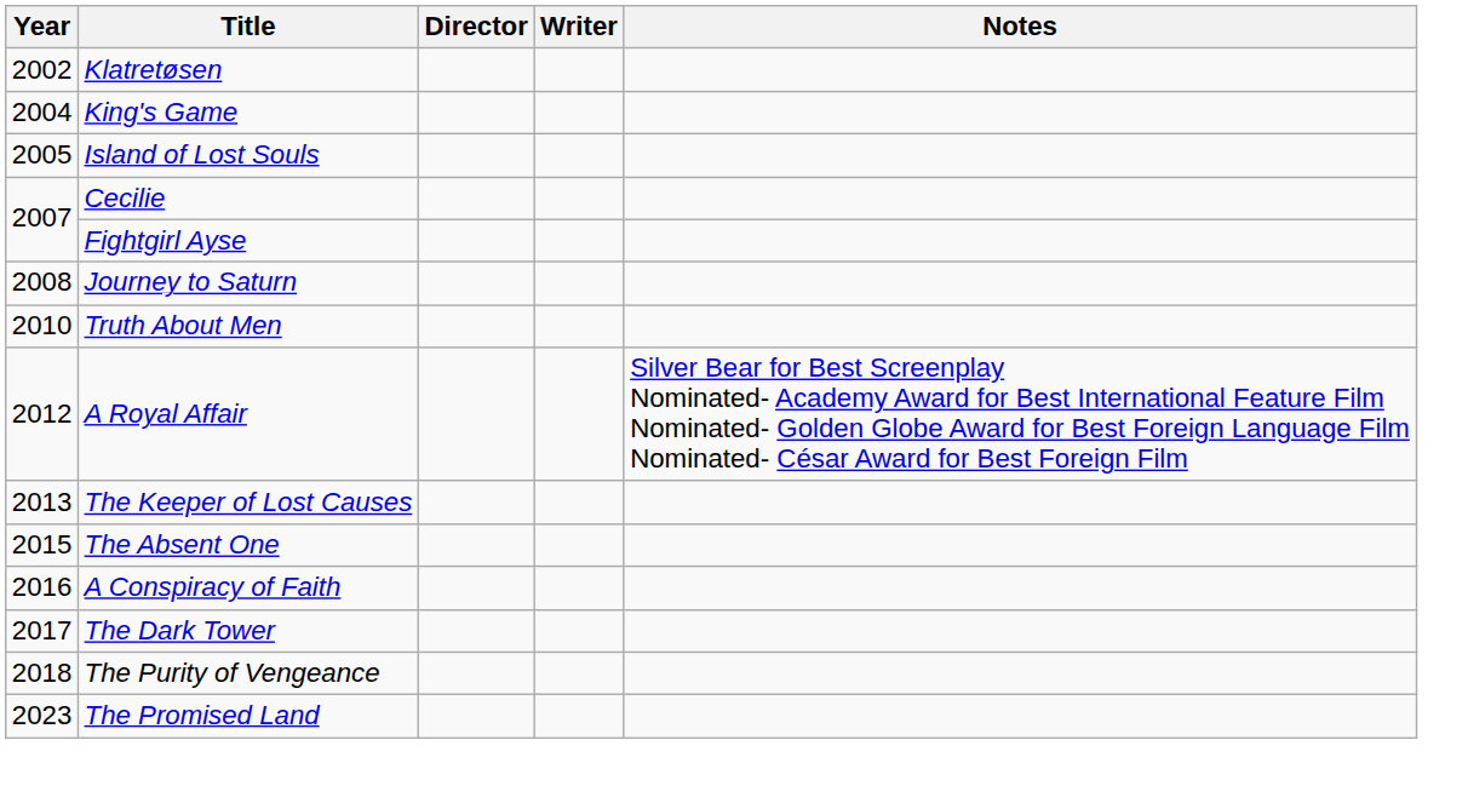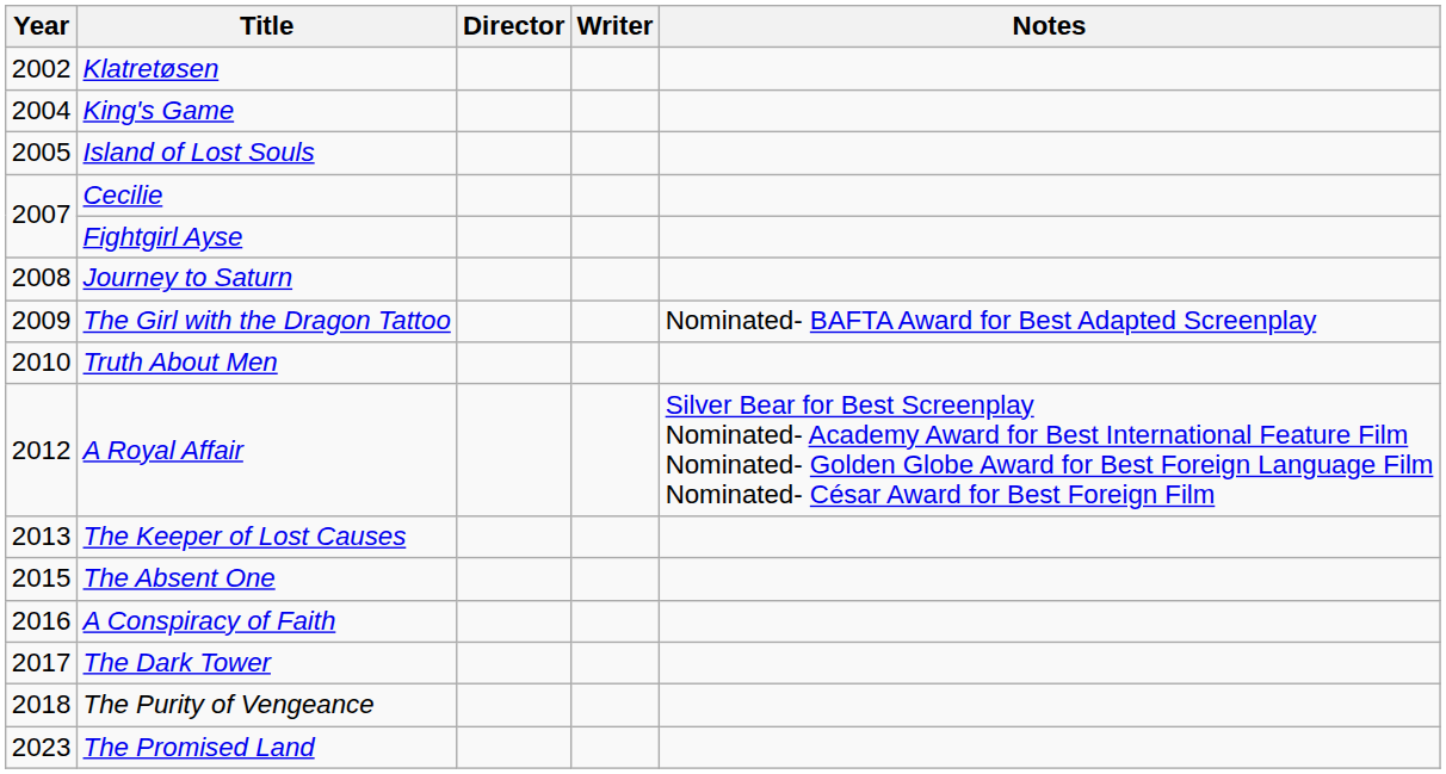+ row: 2009 | The Girl with the Dragon Tattoo | Nominated- BAFTA Award for Best Adapted Screenplay
